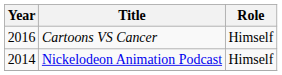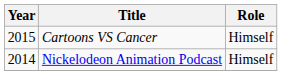Cartoons VS Cancer | Year: 2016 -> 2015
